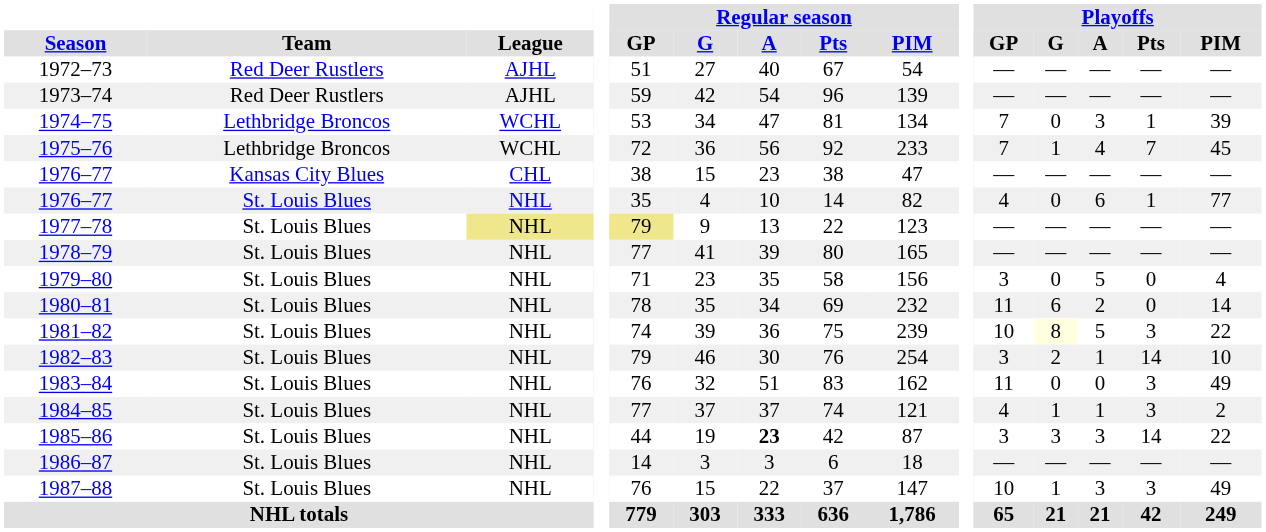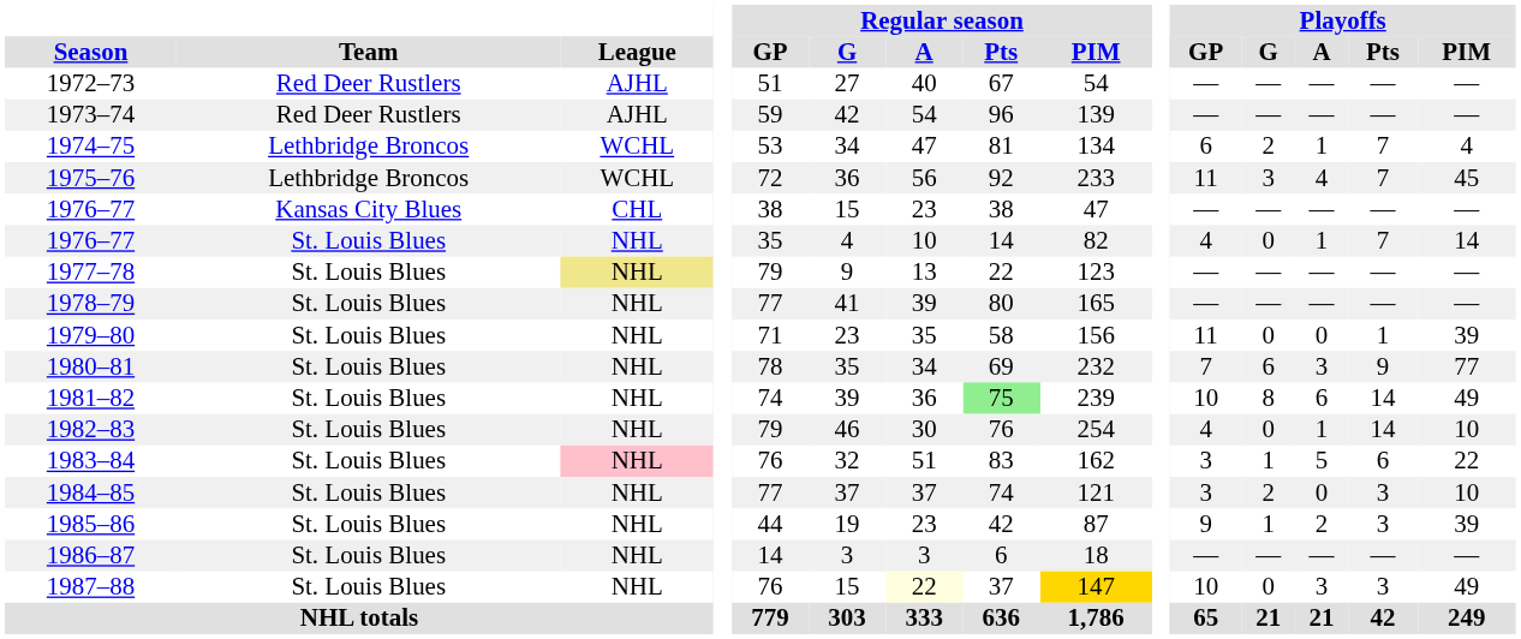1974–75 | Playoffs / GP: 7 -> 6
1974–75 | Playoffs / G: 0 -> 2
1974–75 | Playoffs / A: 3 -> 1
1974–75 | Playoffs / Pts: 1 -> 7
1974–75 | Playoffs / PIM: 39 -> 4
1975–76 | Playoffs / GP: 7 -> 11
1975–76 | Playoffs / G: 1 -> 3
1976–77 / St. Louis Blues | Playoffs / A: 6 -> 1
1976–77 / St. Louis Blues | Playoffs / Pts: 1 -> 7
1976–77 / St. Louis Blues | Playoffs / PIM: 77 -> 14
1977–78 | Regular season / GP: khaki background -> no background
1979–80 | Playoffs / GP: 3 -> 11
1979–80 | Playoffs / A: 5 -> 0
1979–80 | Playoffs / Pts: 0 -> 1
1979–80 | Playoffs / PIM: 4 -> 39
1980–81 | Playoffs / GP: 11 -> 7
1980–81 | Playoffs / A: 2 -> 3
1980–81 | Playoffs / Pts: 0 -> 9
1980–81 | Playoffs / PIM: 14 -> 77
1981–82 | Regular season / Pts: no background -> lightgreen background
1981–82 | Playoffs / G: lightyellow background -> no background
1981–82 | Playoffs / A: 5 -> 6
1981–82 | Playoffs / Pts: 3 -> 14
1981–82 | Playoffs / PIM: 22 -> 49
1982–83 | Playoffs / GP: 3 -> 4
1982–83 | Playoffs / G: 2 -> 0
1983–84 | League: no background -> pink background
1983–84 | Playoffs / GP: 11 -> 3
1983–84 | Playoffs / G: 0 -> 1
1983–84 | Playoffs / A: 0 -> 5
1983–84 | Playoffs / Pts: 3 -> 6
1983–84 | Playoffs / PIM: 49 -> 22
1984–85 | Playoffs / GP: 4 -> 3
1984–85 | Playoffs / G: 1 -> 2
1984–85 | Playoffs / A: 1 -> 0
1984–85 | Playoffs / PIM: 2 -> 10
1985–86 | Regular season / A: bold -> normal
1985–86 | Playoffs / GP: 3 -> 9
1985–86 | Playoffs / G: 3 -> 1
1985–86 | Playoffs / A: 3 -> 2
1985–86 | Playoffs / Pts: 14 -> 3
1985–86 | Playoffs / PIM: 22 -> 39
1987–88 | Regular season / A: no background -> lightyellow background
1987–88 | Regular season / PIM: no background -> gold background
1987–88 | Playoffs / G: 1 -> 0
